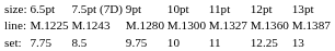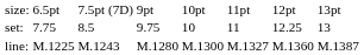rows swapped: set: <-> line:
